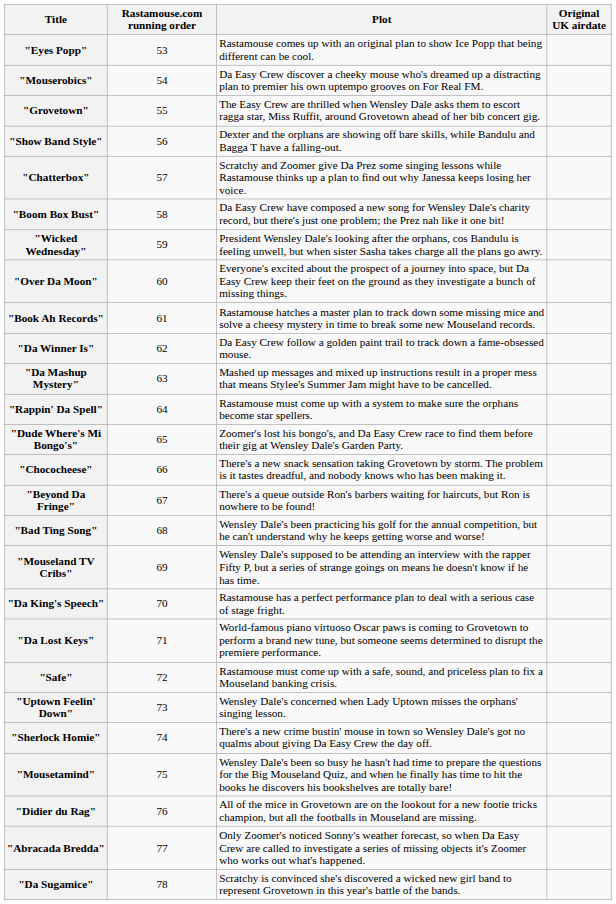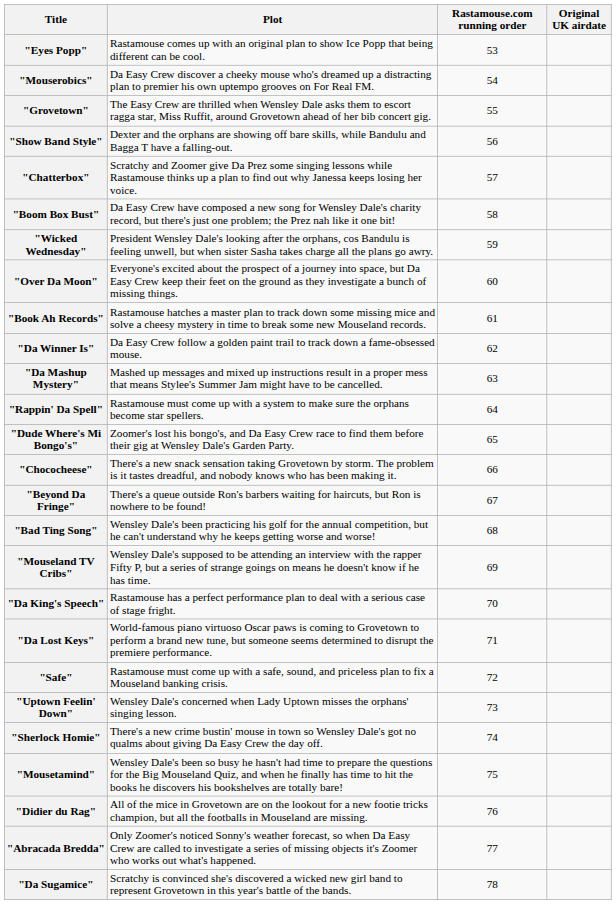columns swapped: Plot <-> Rastamouse.com running order
